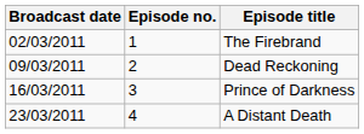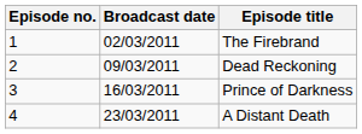columns swapped: Episode no. <-> Broadcast date
